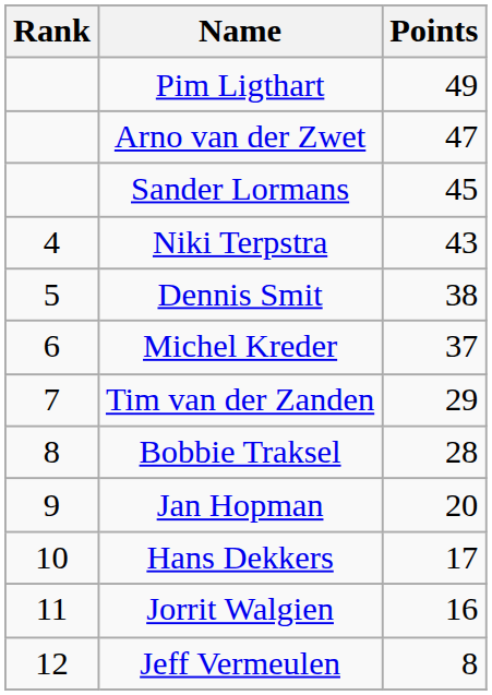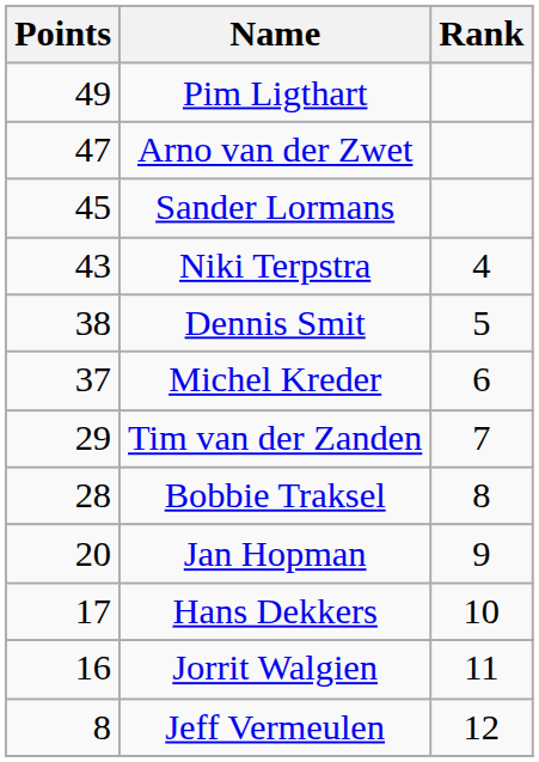columns swapped: Rank <-> Points
